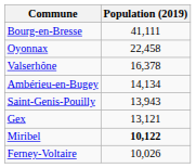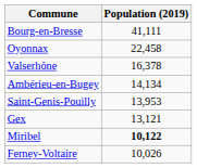Saint-Genis-Pouilly | Population (2019): 13,943 -> 13,953
